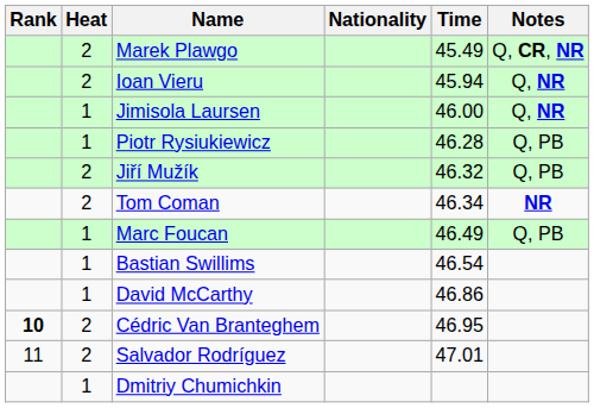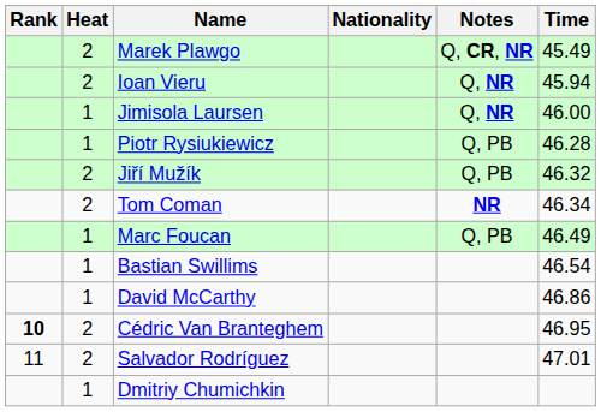columns swapped: Time <-> Notes
